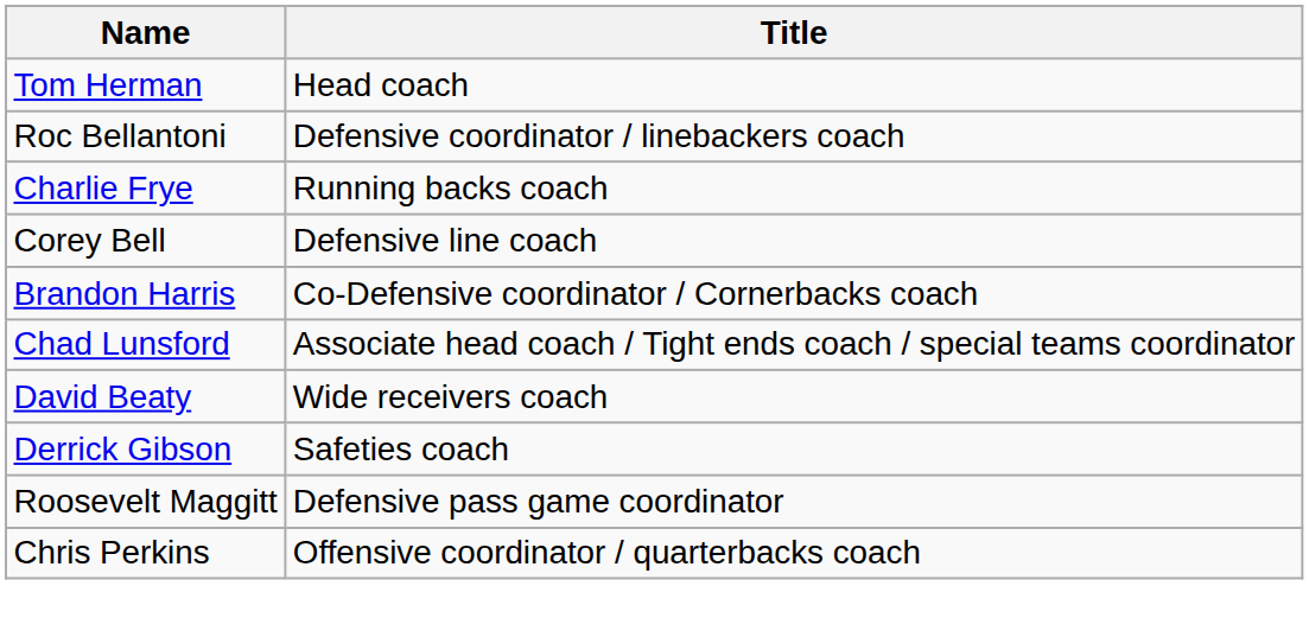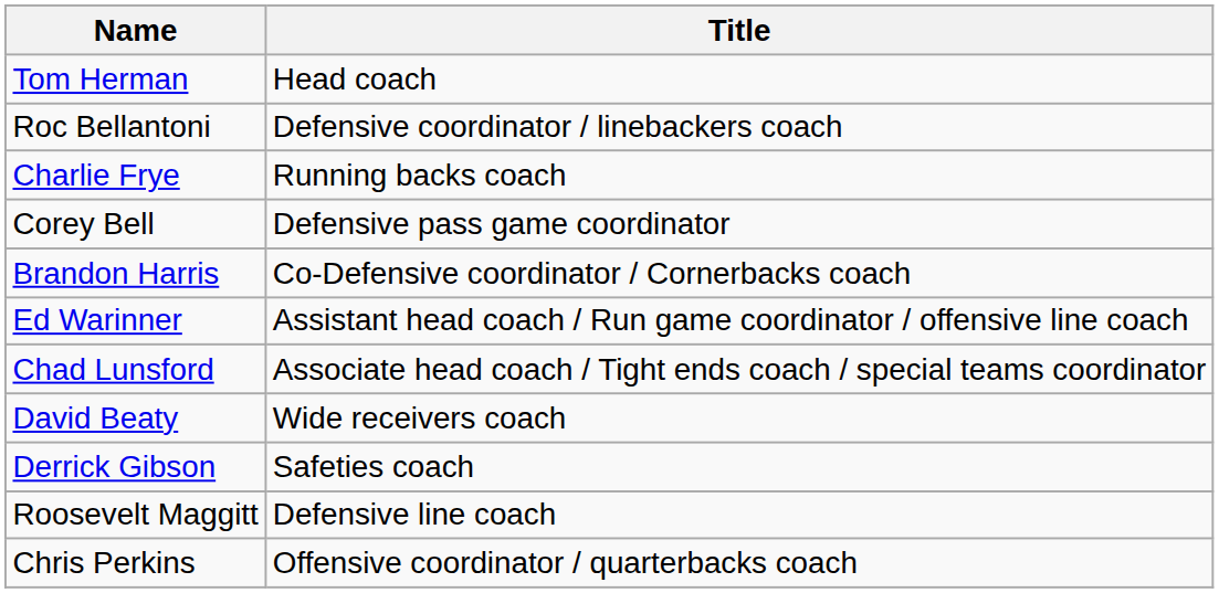Corey Bell | Title: Defensive line coach -> Defensive pass game coordinator
+ row: Ed Warinner | Assistant head coach / Run game coordinator / offensive line coach
Roosevelt Maggitt | Title: Defensive pass game coordinator -> Defensive line coach
